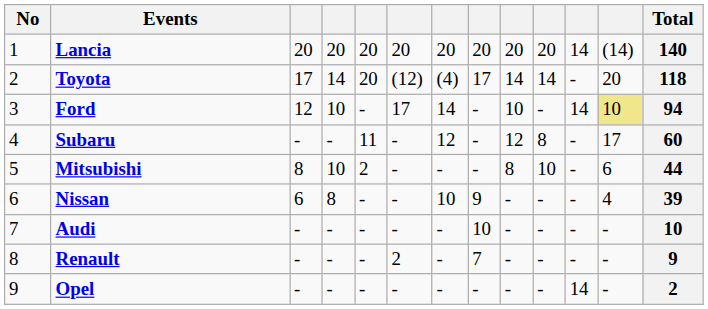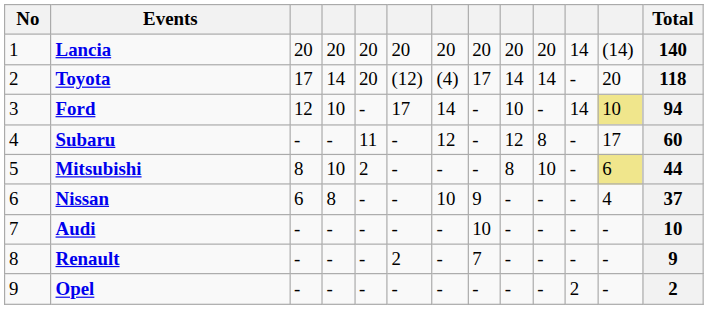Mitsubishi | column 12: no background -> khaki background
Nissan | Total: 39 -> 37
Opel | column 11: 14 -> 2
